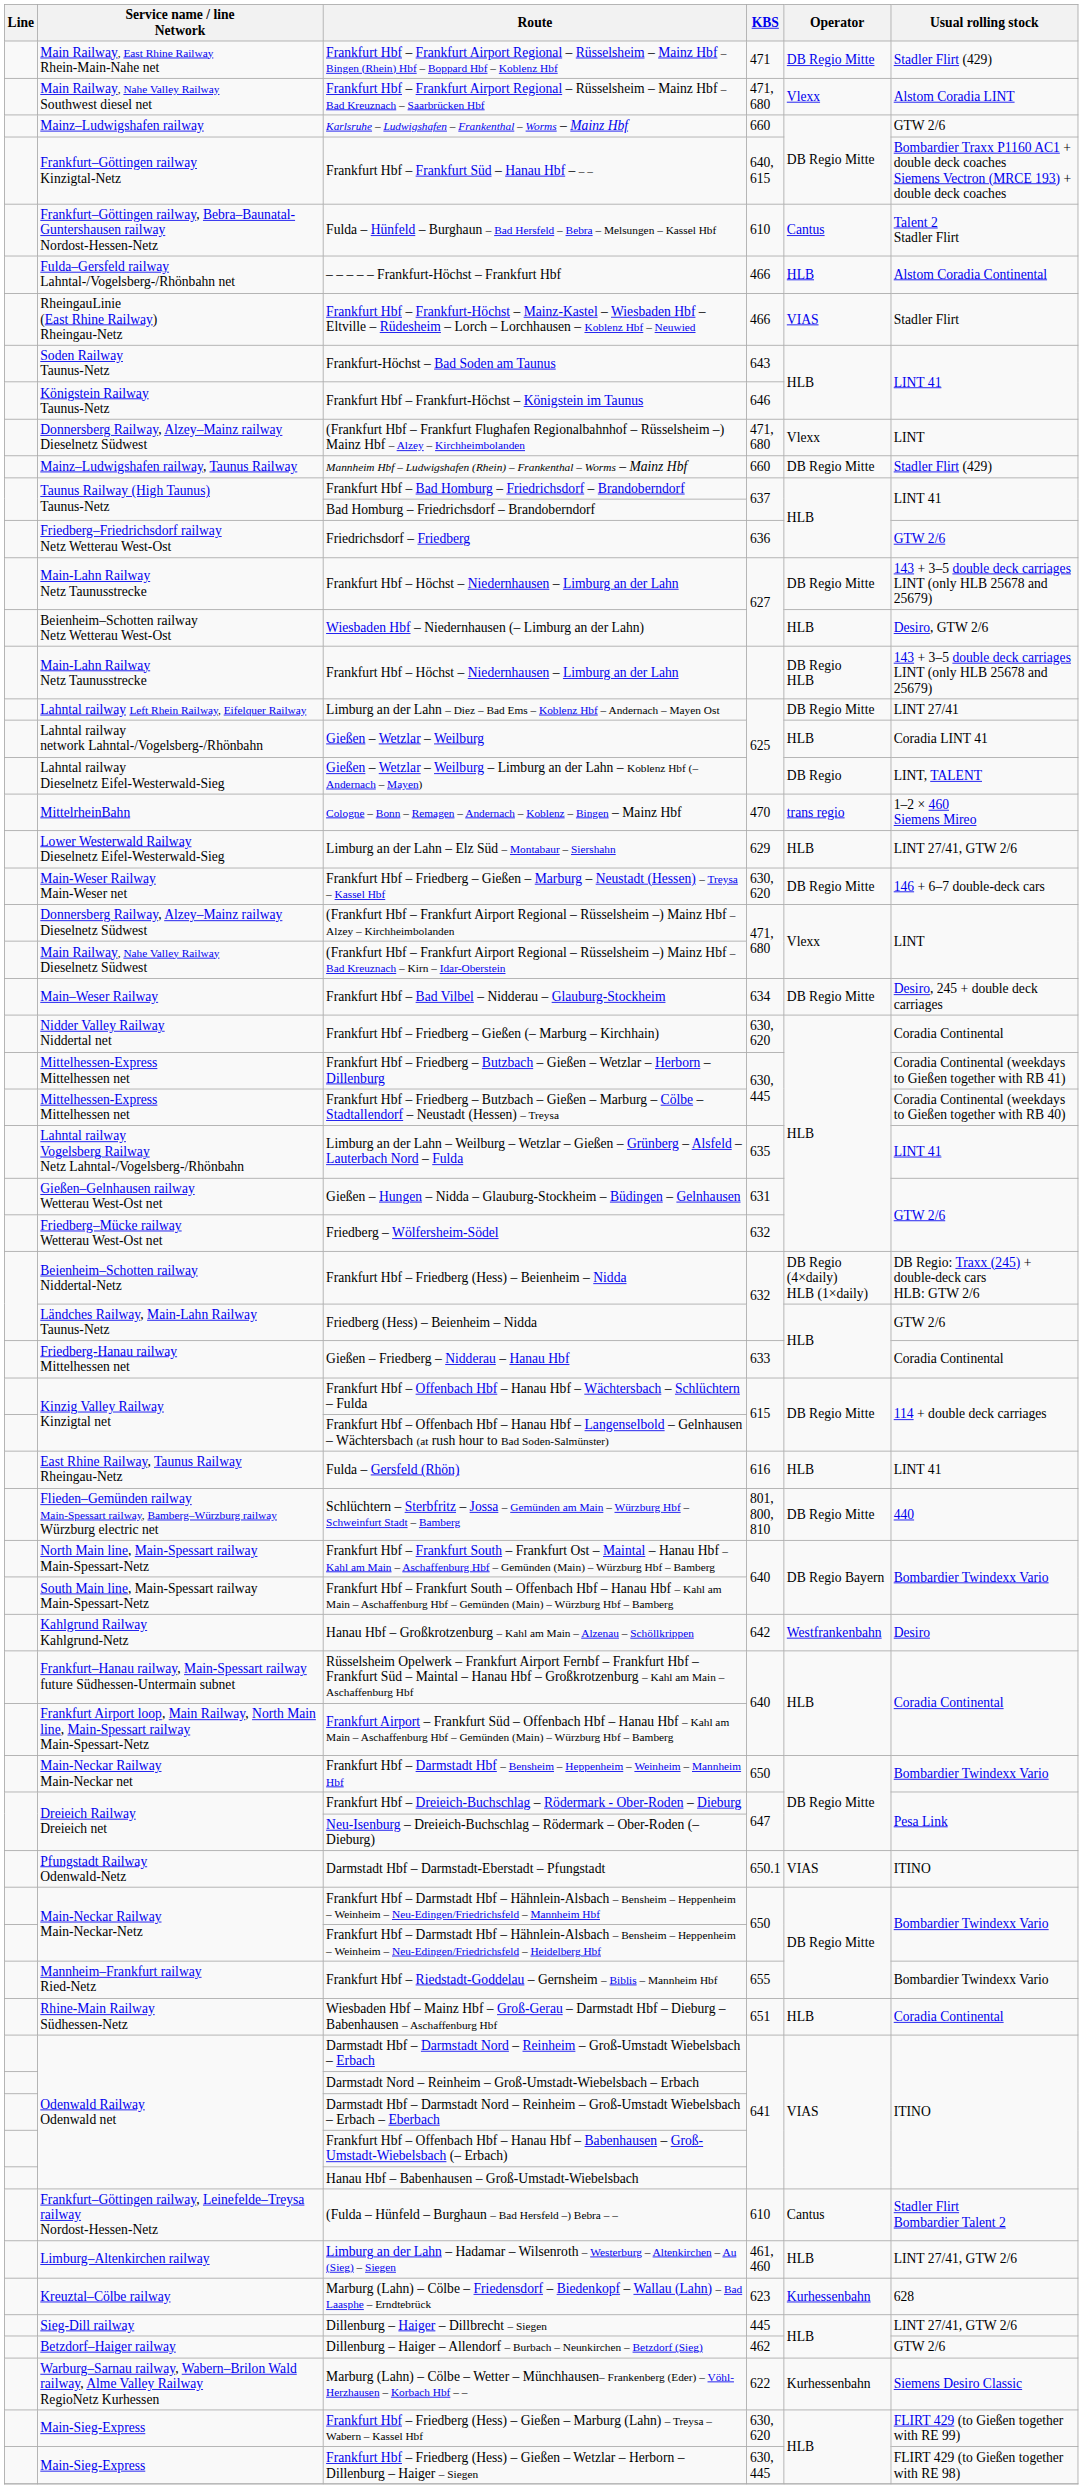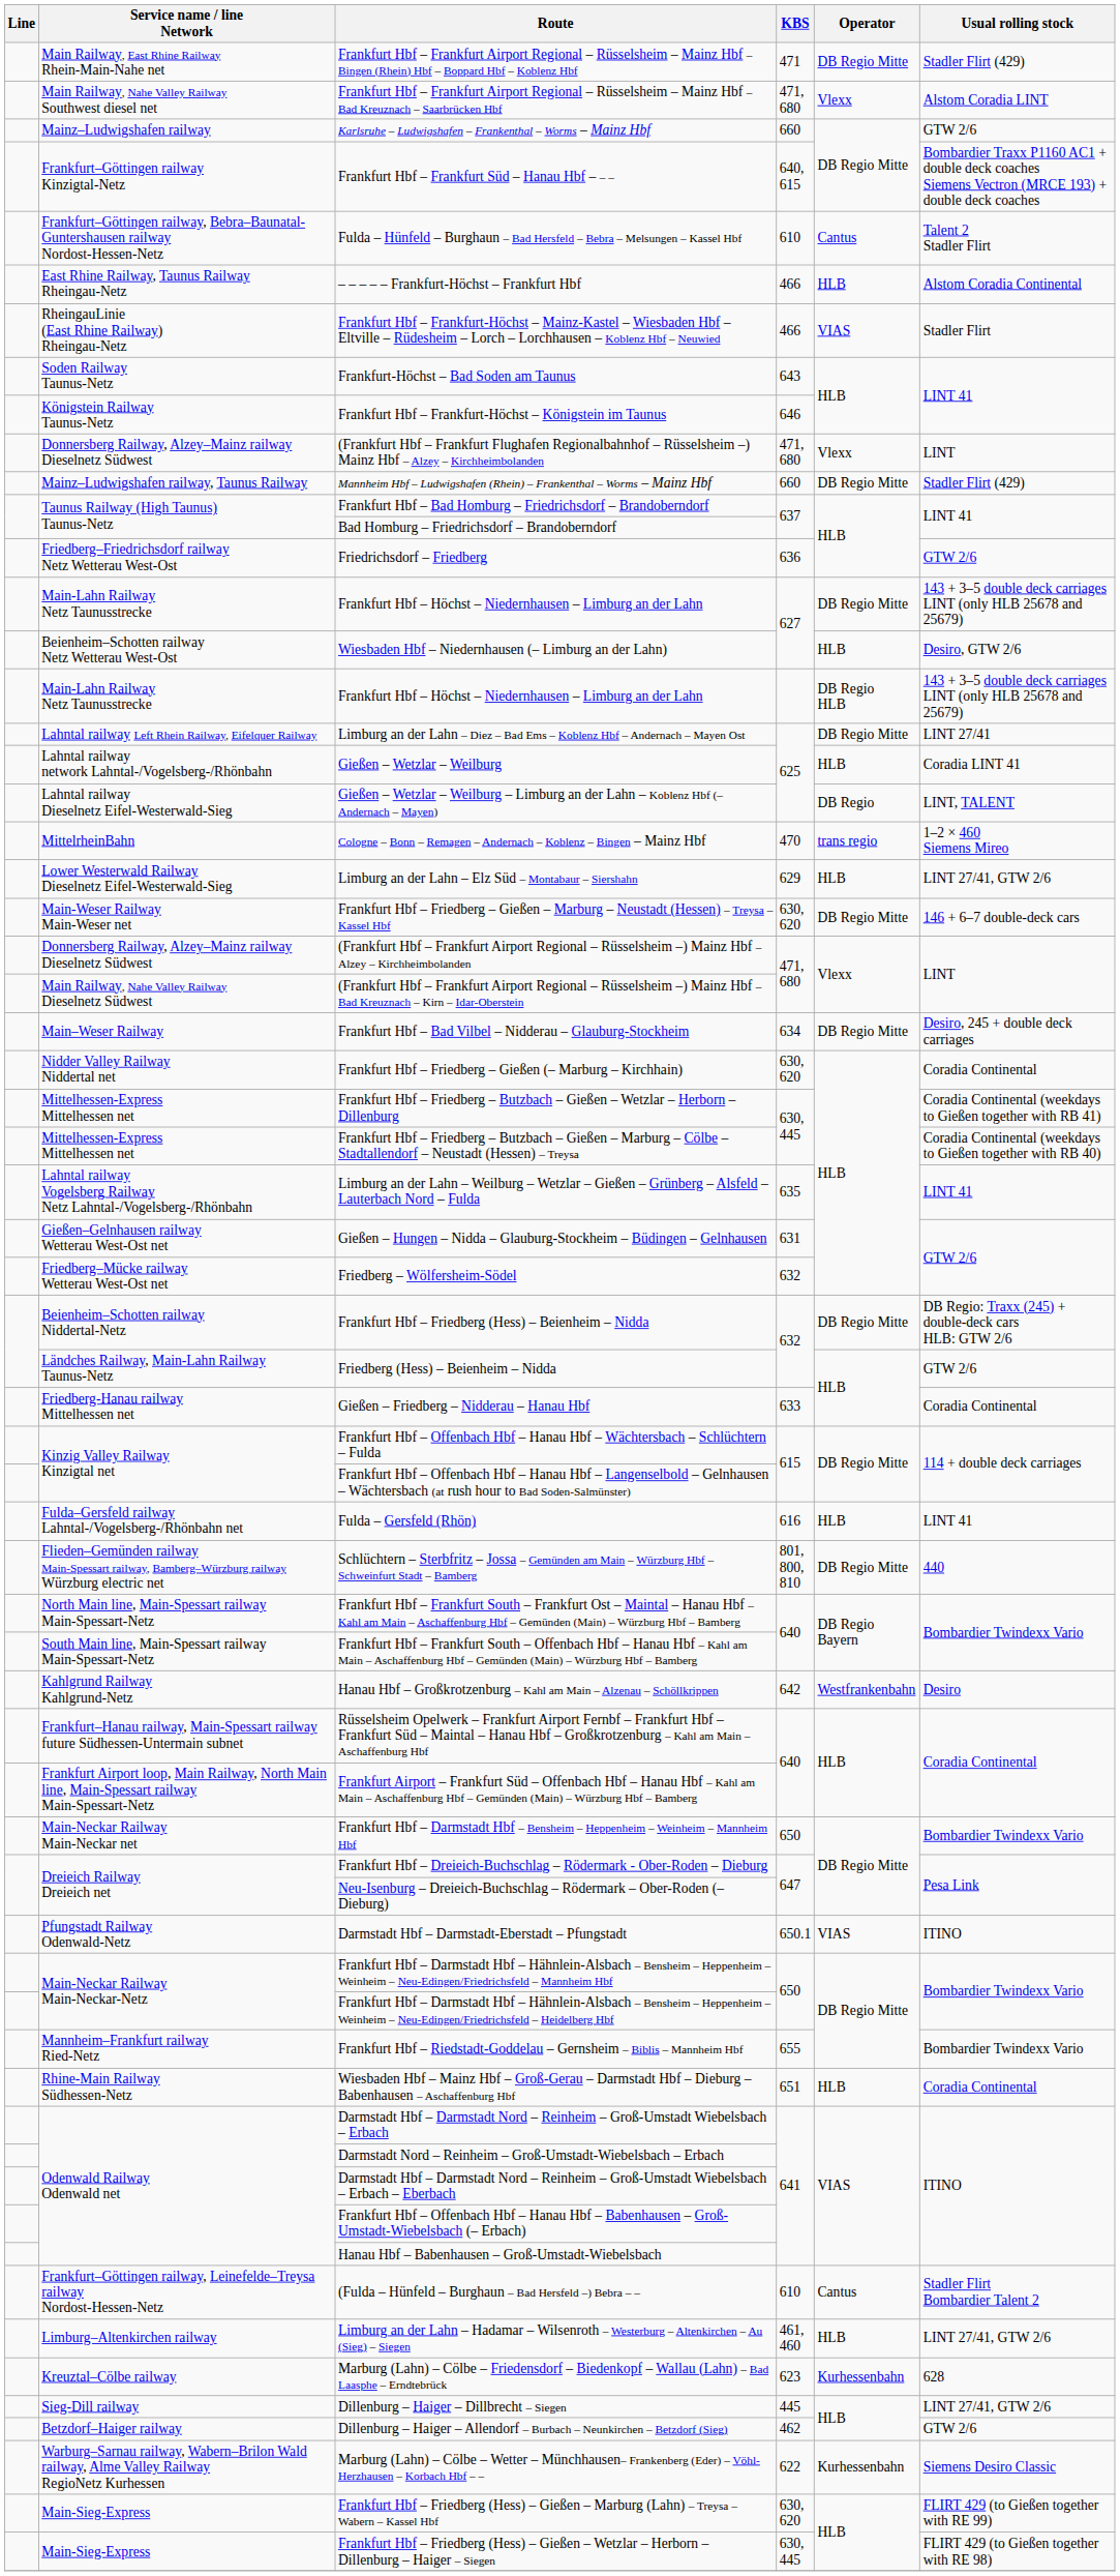– – – – – Frankfurt-Höchst – Frankfurt Hbf | Service name / line Network: Fulda–Gersfeld railway Lahntal-/Vogelsberg-/Rhönbahn net -> East Rhine Railway, Taunus Railway Rheingau-Netz
Frankfurt Hbf – Friedberg (Hess) – Beienheim – Nidda | Operator: DB Regio (4×daily) HLB (1×daily) -> DB Regio Mitte
Fulda – Gersfeld (Rhön) | Service name / line Network: East Rhine Railway, Taunus Railway Rheingau-Netz -> Fulda–Gersfeld railway Lahntal-/Vogelsberg-/Rhönbahn net
